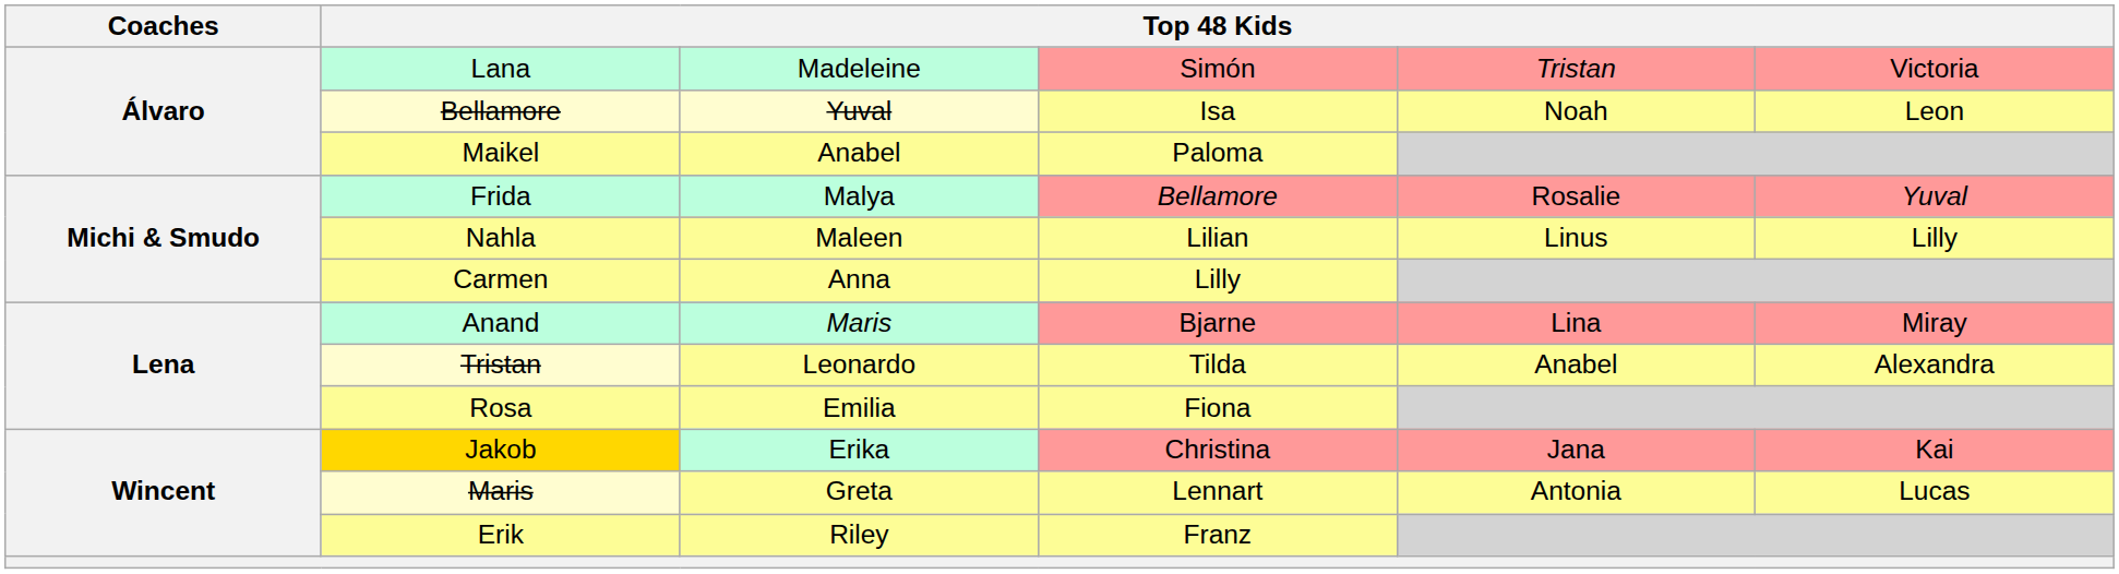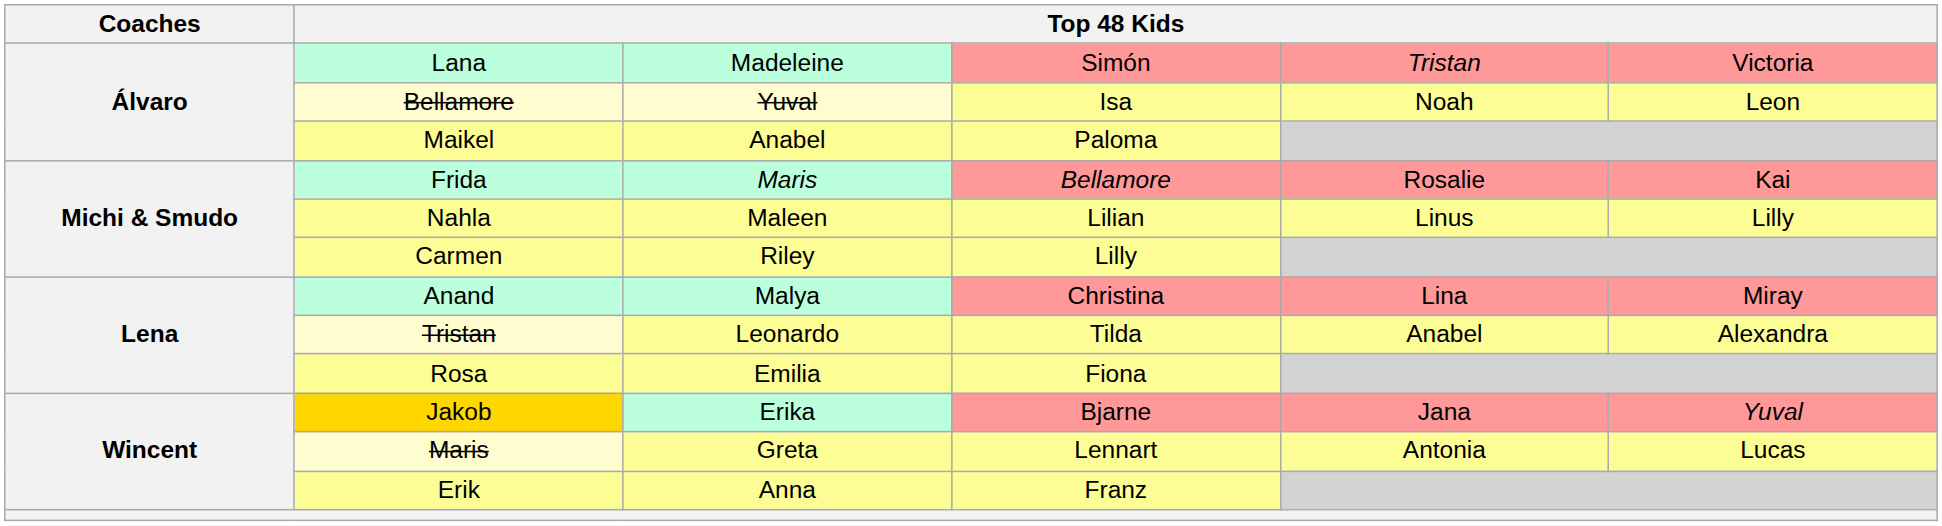Frida | column 3: Malya -> Maris
Frida | column 6: Yuval -> Kai
Carmen | column 3: Anna -> Riley
Anand | column 3: Maris -> Malya
Anand | column 4: Bjarne -> Christina
Jakob | column 4: Christina -> Bjarne
Jakob | column 6: Kai -> Yuval
Erik | column 3: Riley -> Anna
